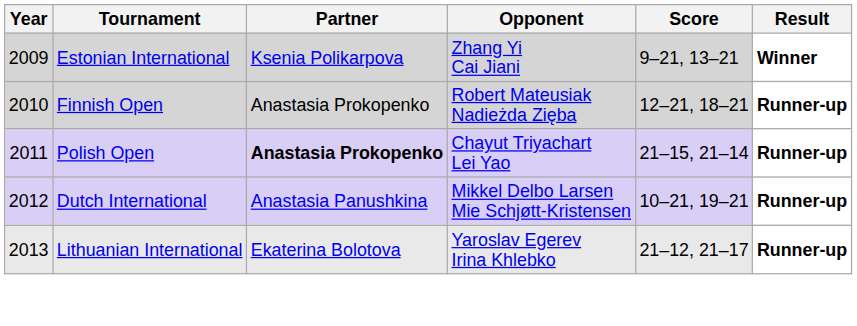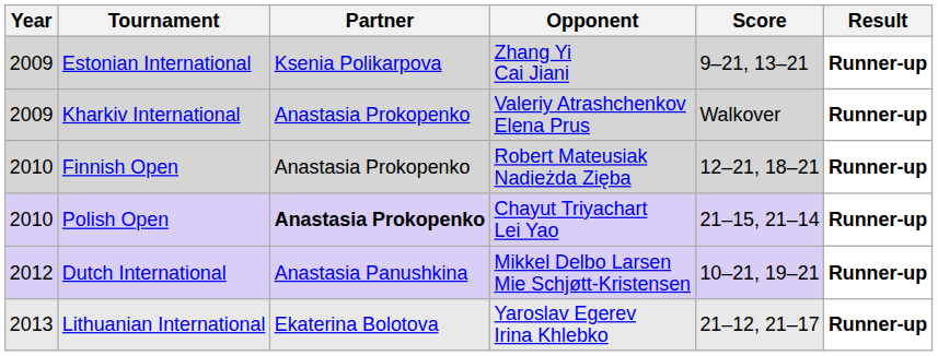Estonian International | Result: Winner -> Runner-up
+ row: 2009 | Kharkiv International | Anastasia Prokopenko | Valeriy Atrashchenkov Elena Prus | Walkover | Runner-up
Polish Open | Year: 2011 -> 2010
